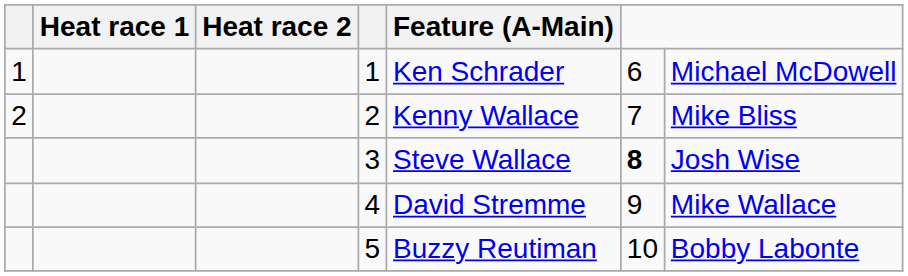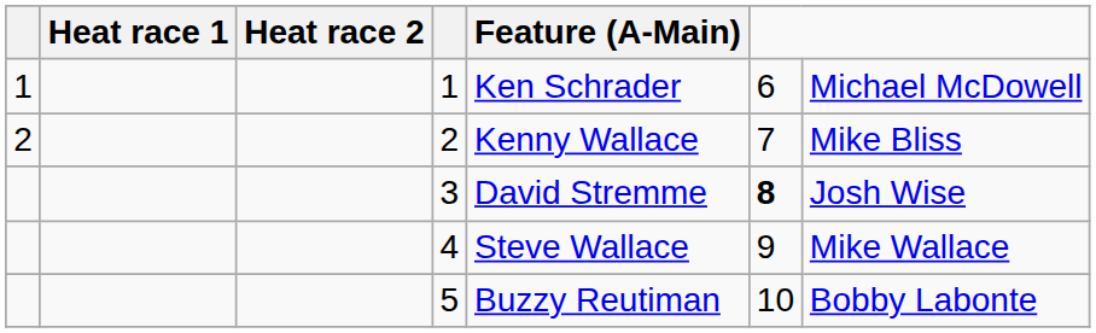3 | Feature (A-Main): Steve Wallace -> David Stremme
4 | Feature (A-Main): David Stremme -> Steve Wallace
